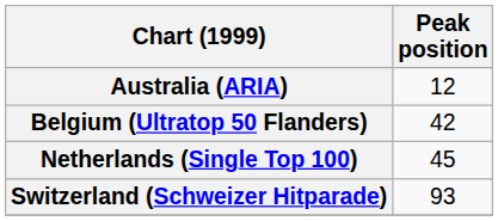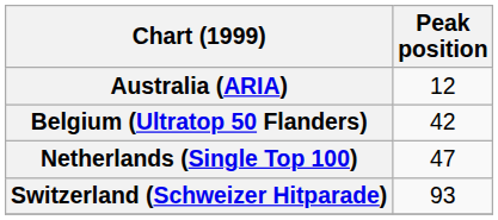Netherlands (Single Top 100) | Peak position: 45 -> 47
